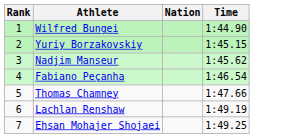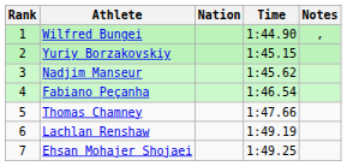+ column: Notes | ,
